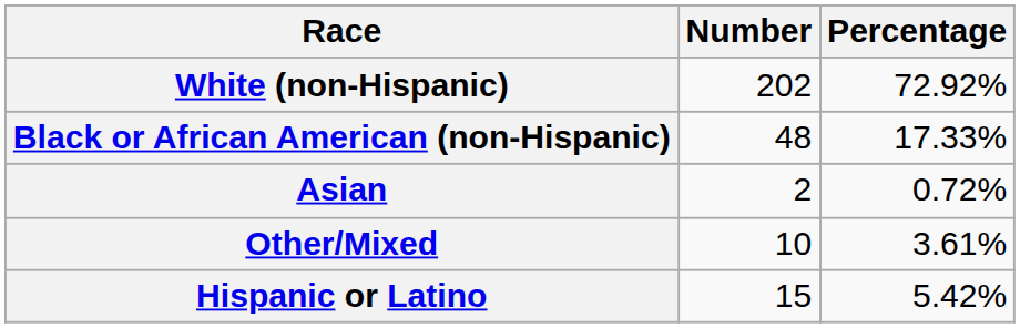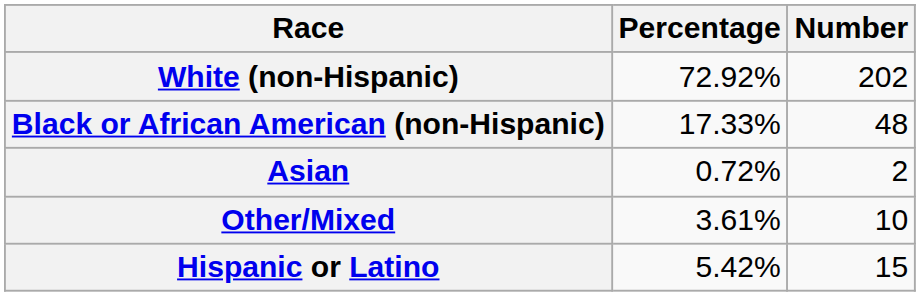columns swapped: Number <-> Percentage
